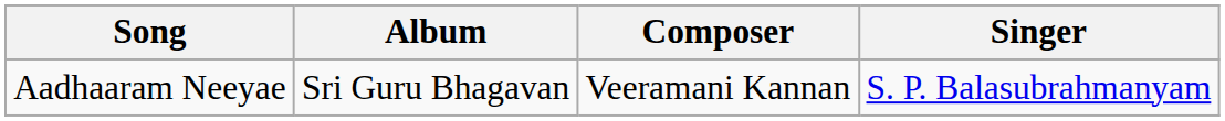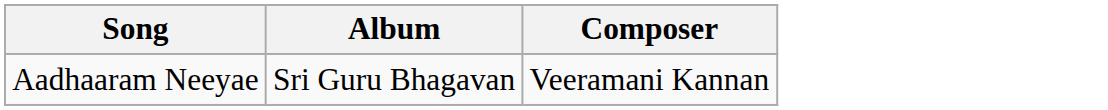- column: Singer | S. P. Balasubrahmanyam
